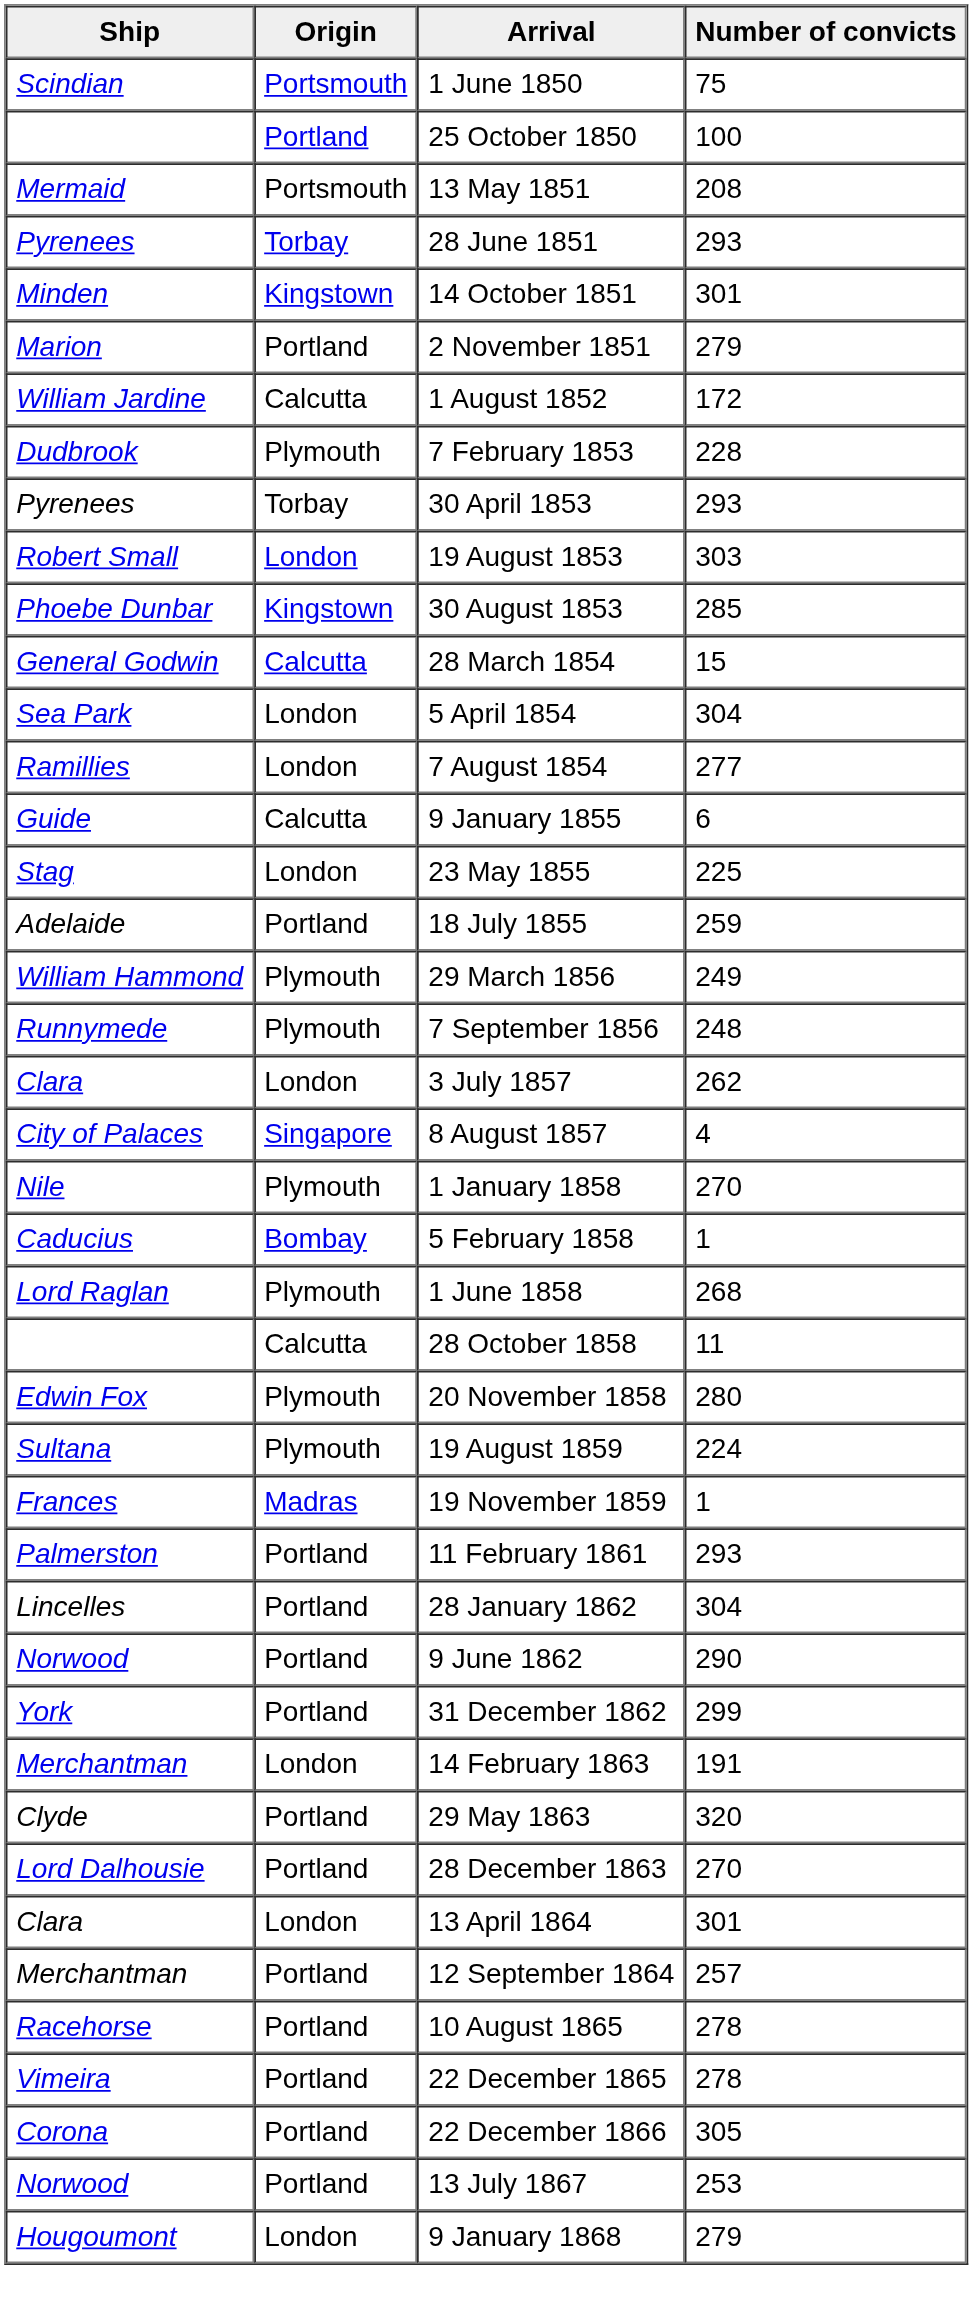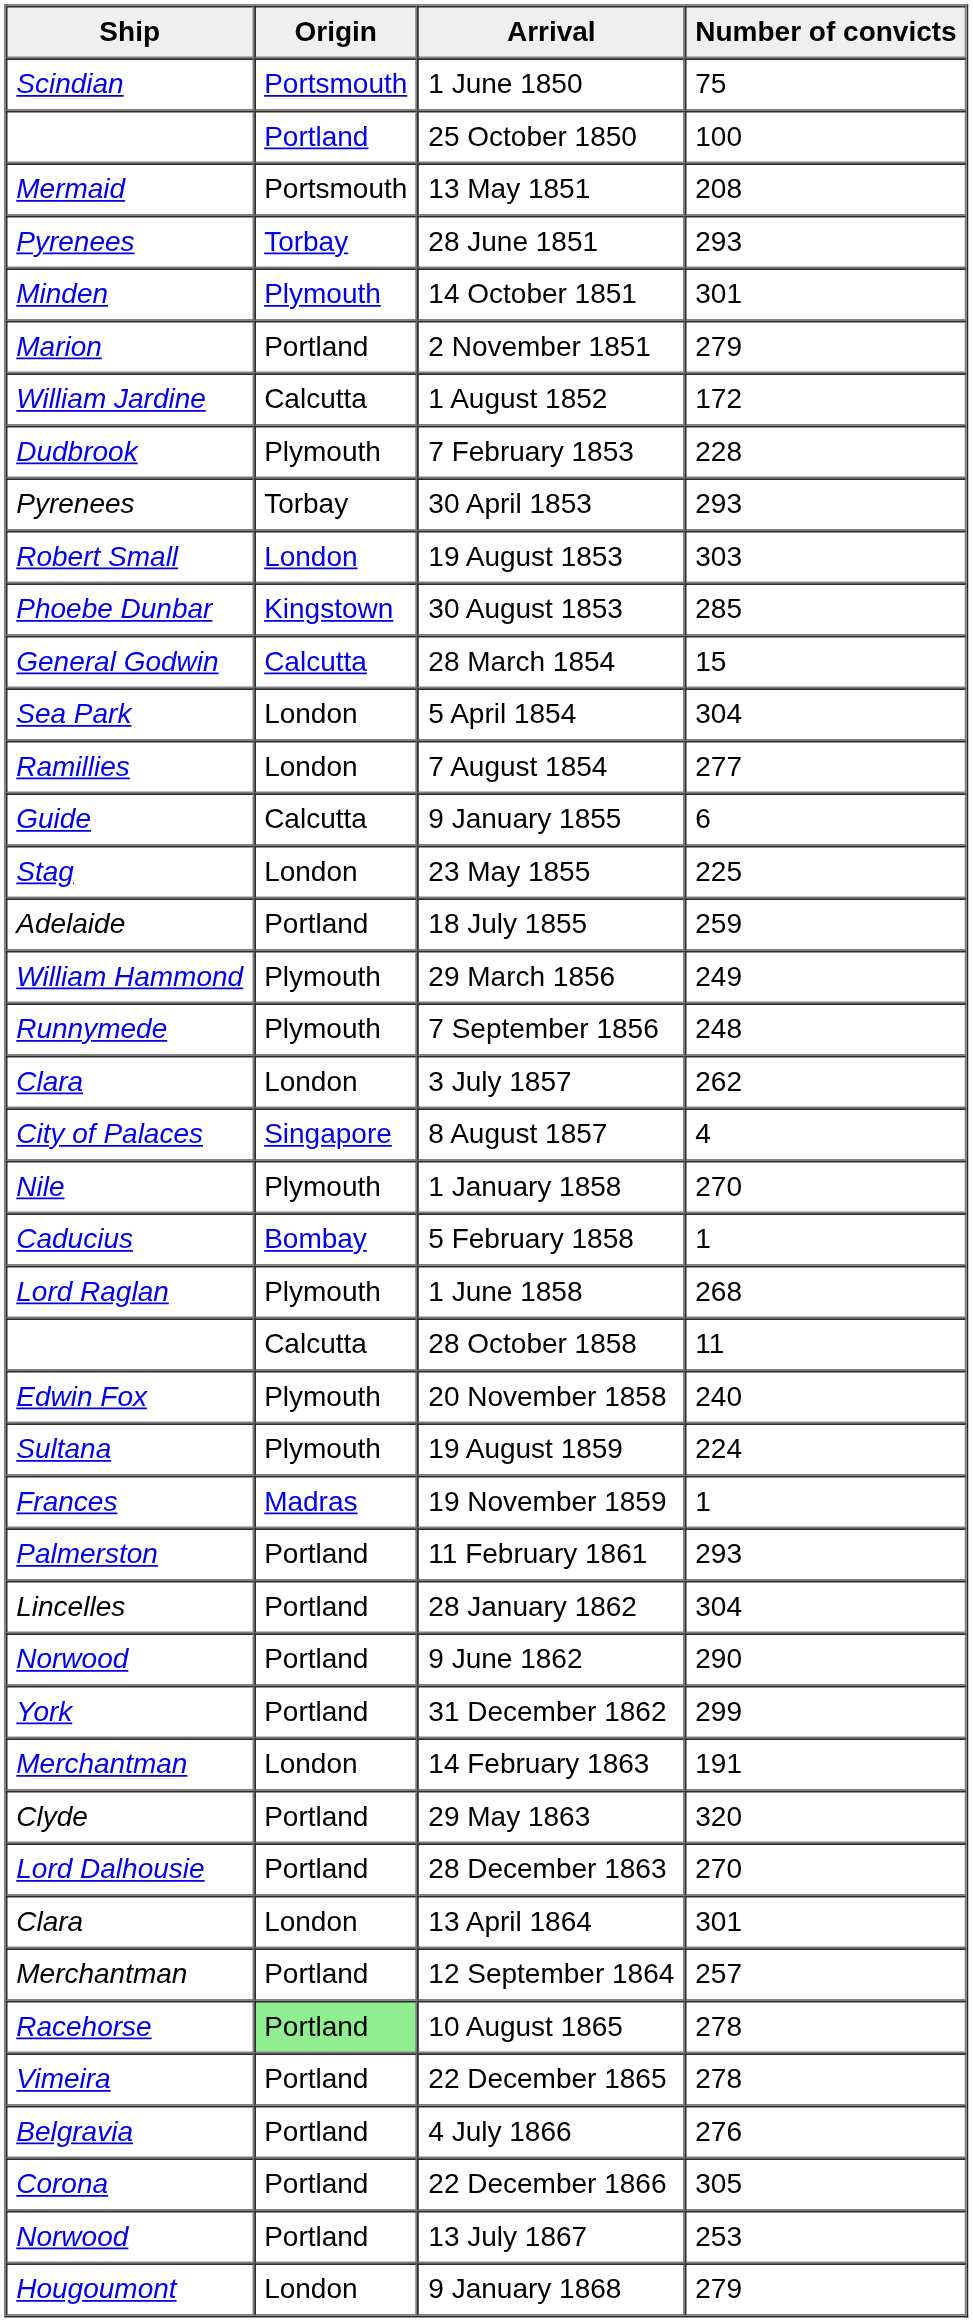14 October 1851 | Origin: Kingstown -> Plymouth
20 November 1858 | Number of convicts: 280 -> 240
10 August 1865 | Origin: no background -> lightgreen background
+ row: Belgravia | Portland | 4 July 1866 | 276
